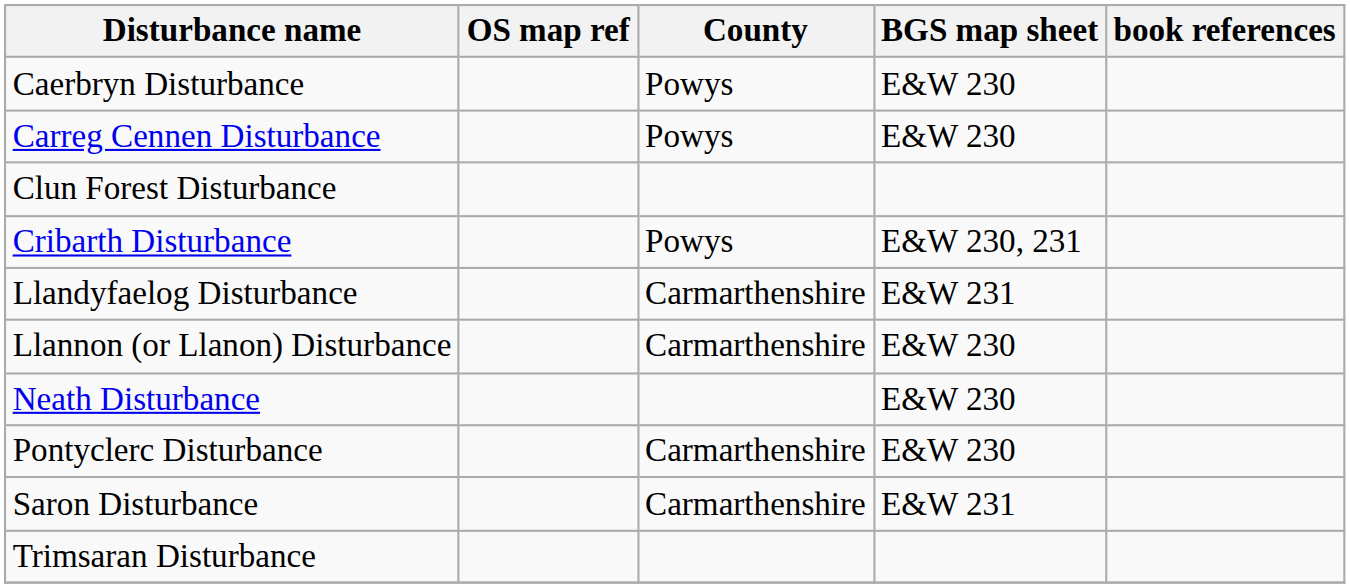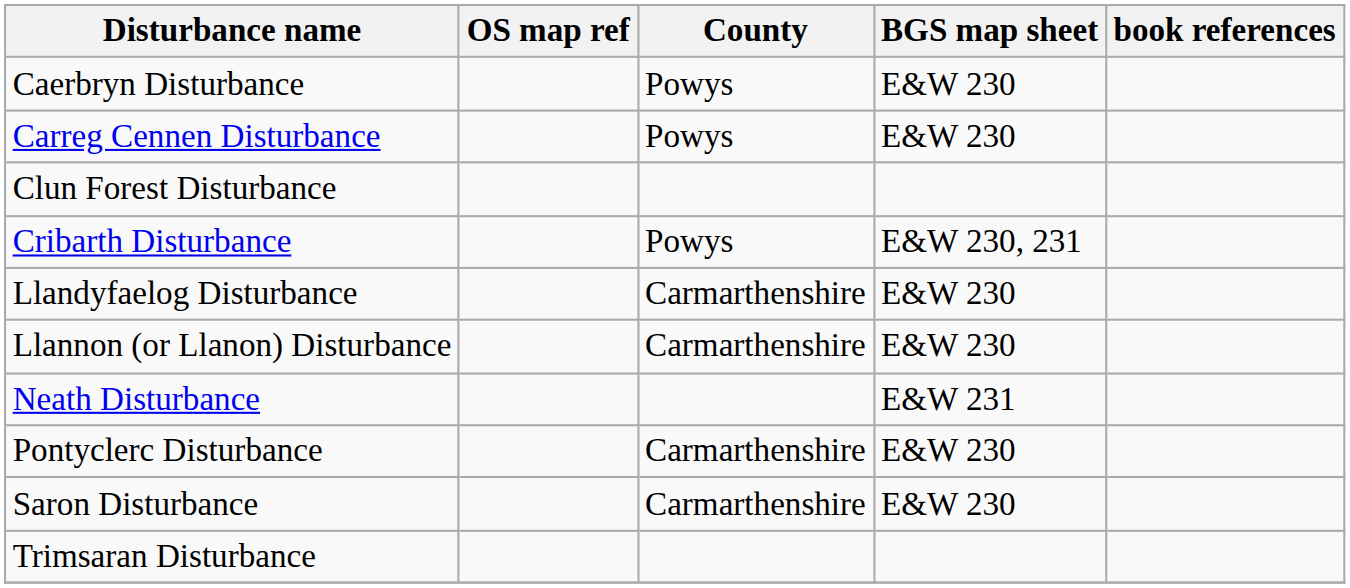Llandyfaelog Disturbance | BGS map sheet: E&W 231 -> E&W 230
Neath Disturbance | BGS map sheet: E&W 230 -> E&W 231
Saron Disturbance | BGS map sheet: E&W 231 -> E&W 230
